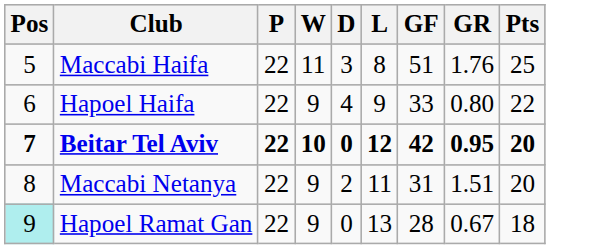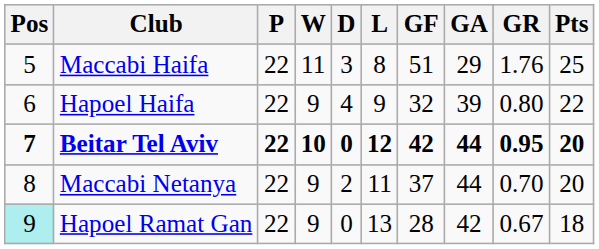+ column: GA | 29 | 39 | 44 | 44 | 42
Hapoel Haifa | GF: 33 -> 32
Maccabi Netanya | GF: 31 -> 37
Maccabi Netanya | GR: 1.51 -> 0.70
